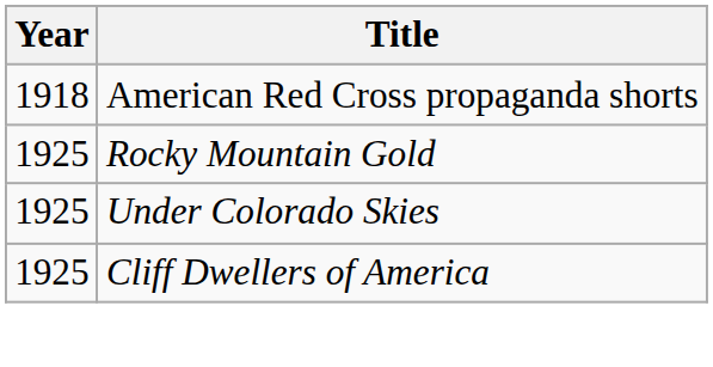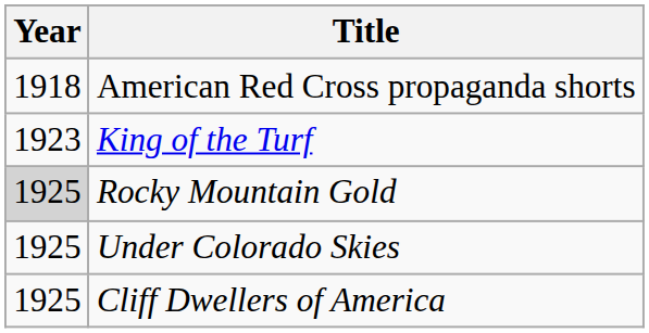+ row: 1923 | King of the Turf
Rocky Mountain Gold | Year: no background -> lightgrey background
